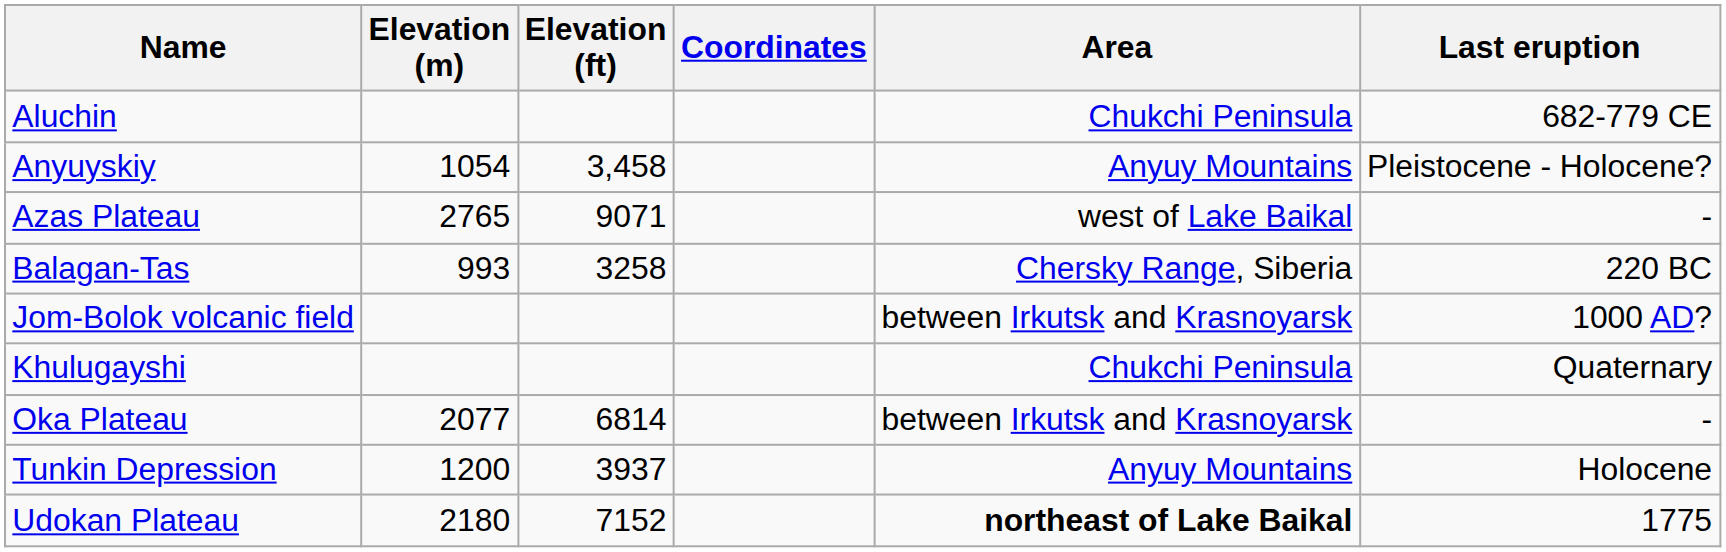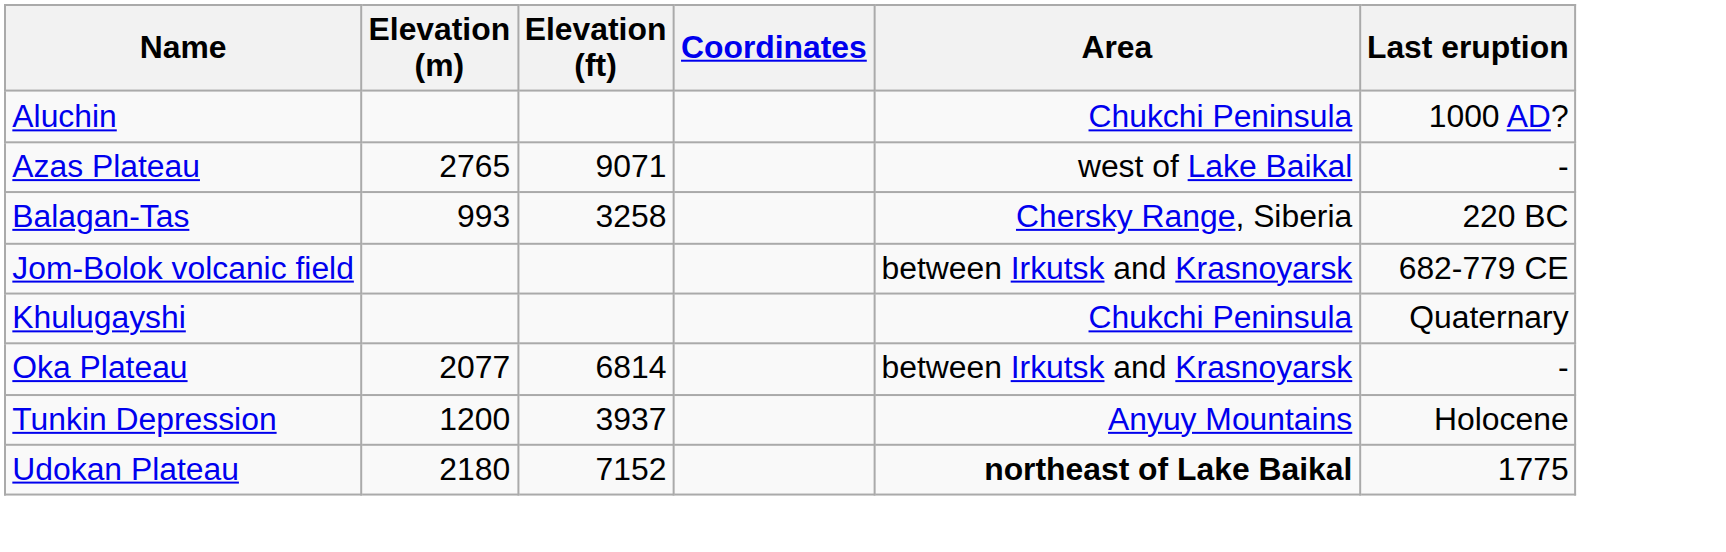Aluchin | Last eruption: 682-779 CE -> 1000 AD?
- row: Anyuyskiy | 1054 | 3,458 | Anyuy Mountains | Pleistocene - Holocene?
Jom-Bolok volcanic field | Last eruption: 1000 AD? -> 682-779 CE
